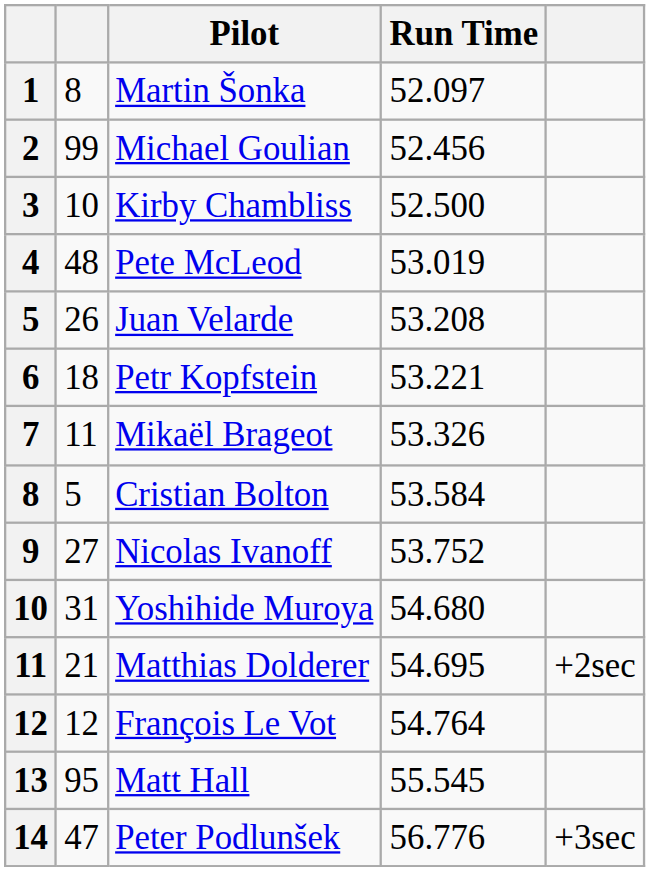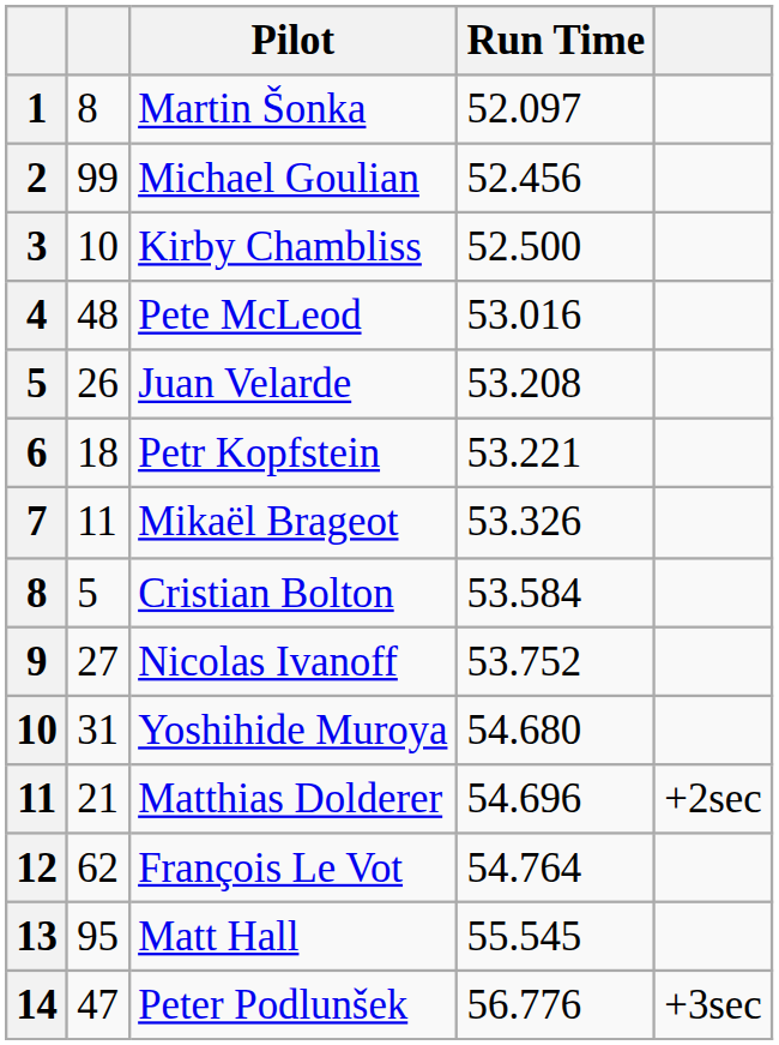Pete McLeod | Run Time: 53.019 -> 53.016
Matthias Dolderer | Run Time: 54.695 -> 54.696
François Le Vot | column 2: 12 -> 62
